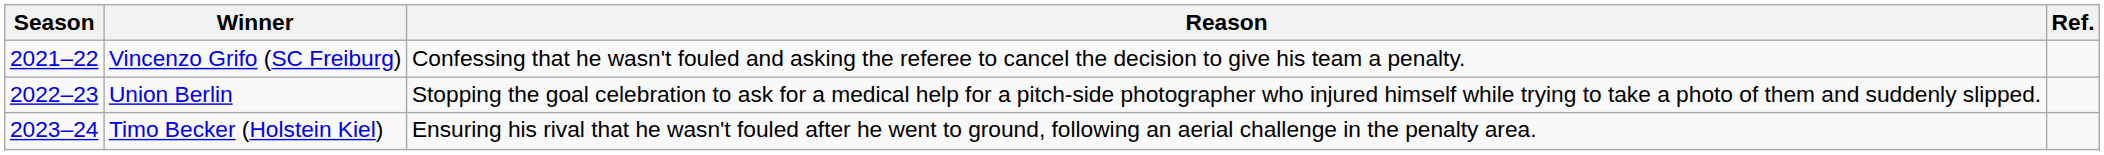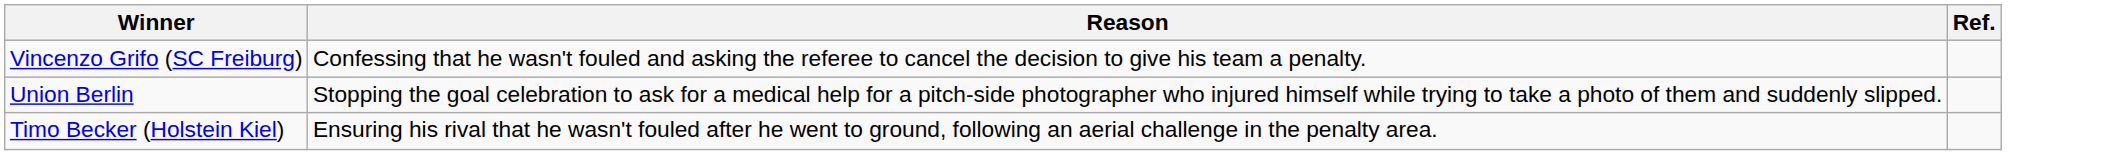- column: Season | 2021–22 | 2022–23 | 2023–24
